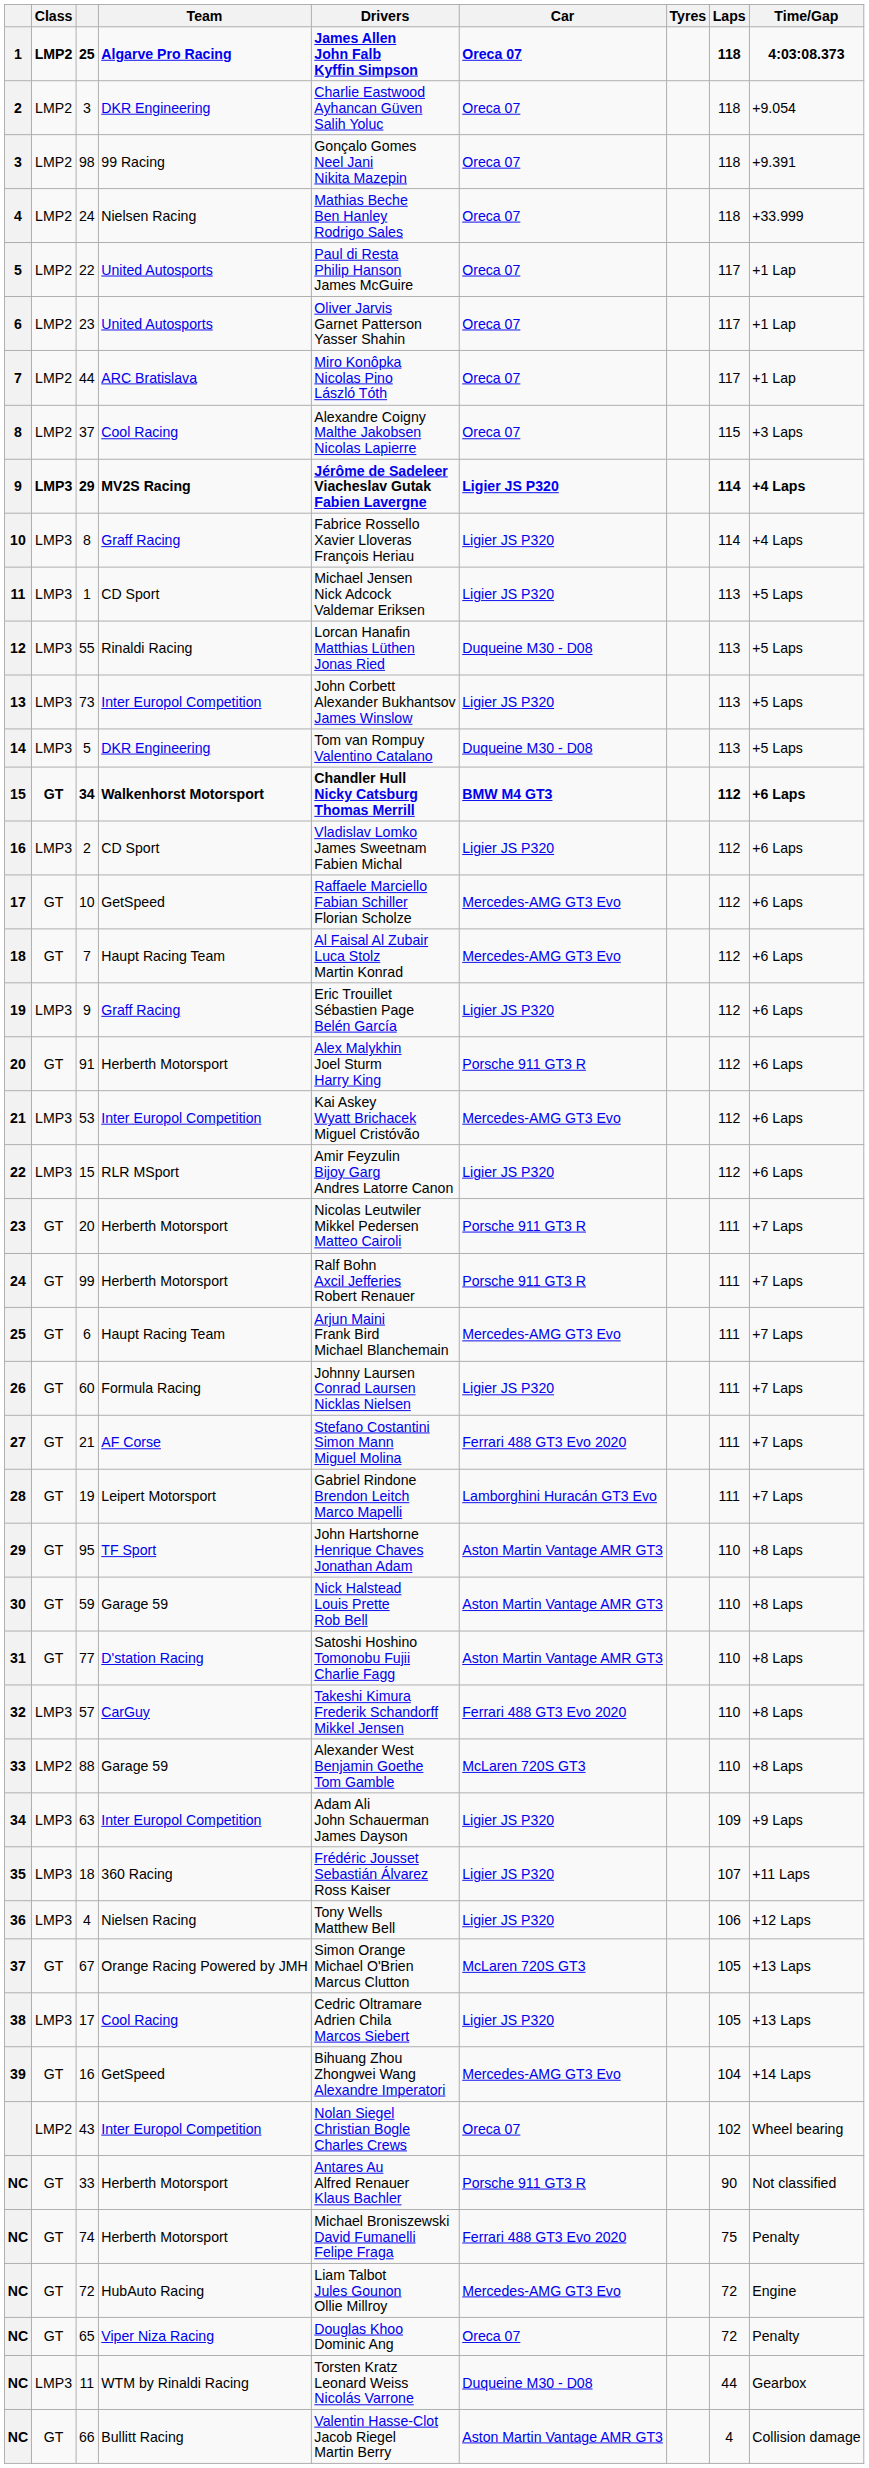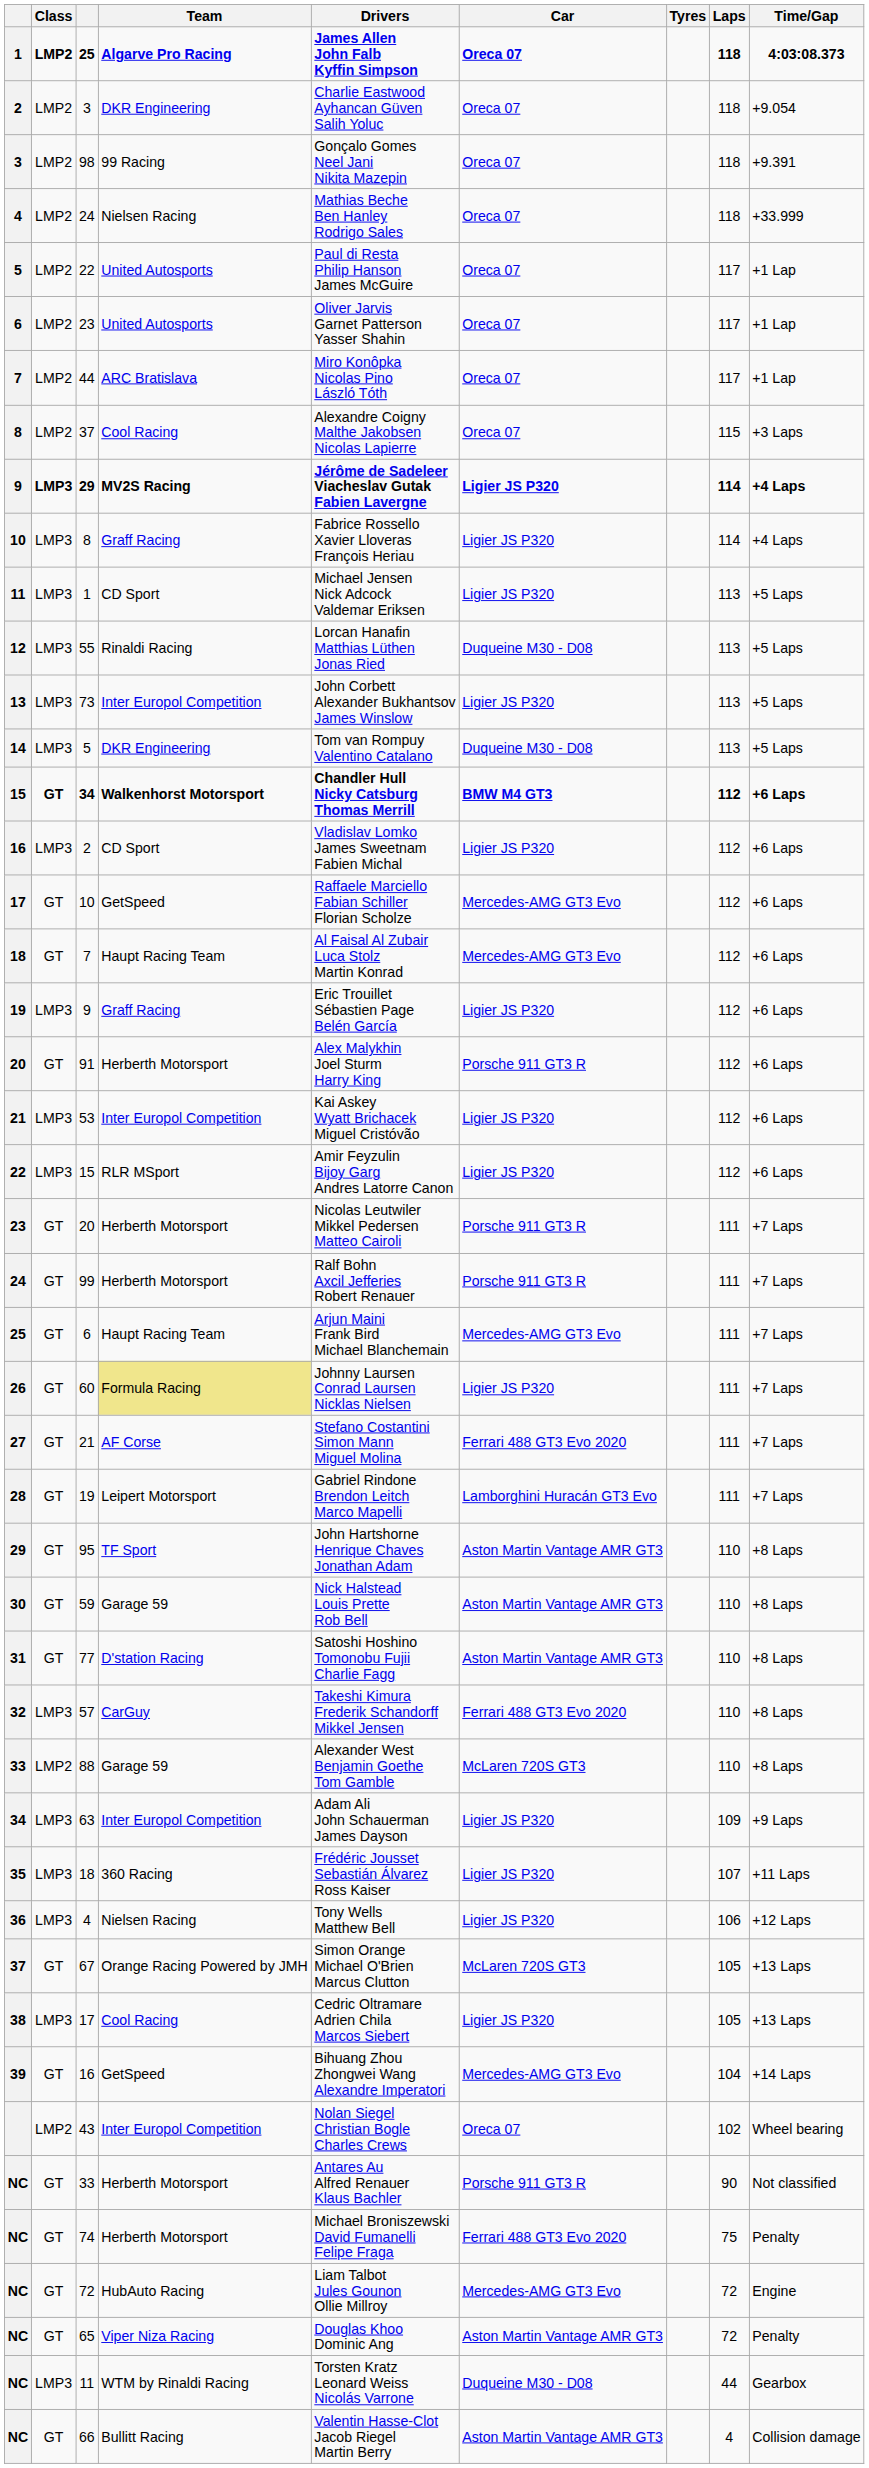53 | Car: Mercedes-AMG GT3 Evo -> Ligier JS P320
60 | Team: no background -> khaki background
65 | Car: Oreca 07 -> Aston Martin Vantage AMR GT3
